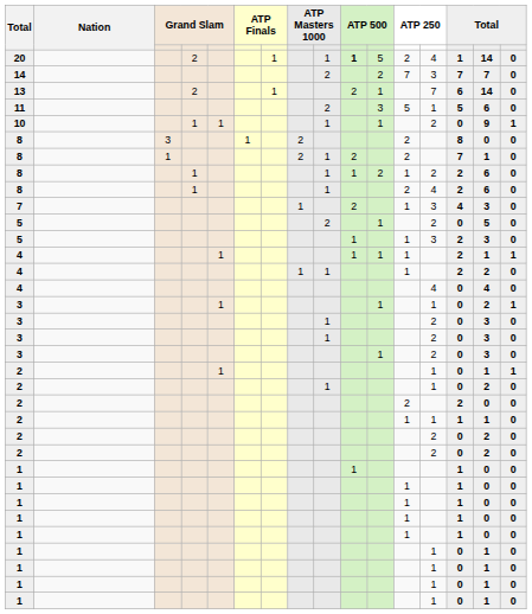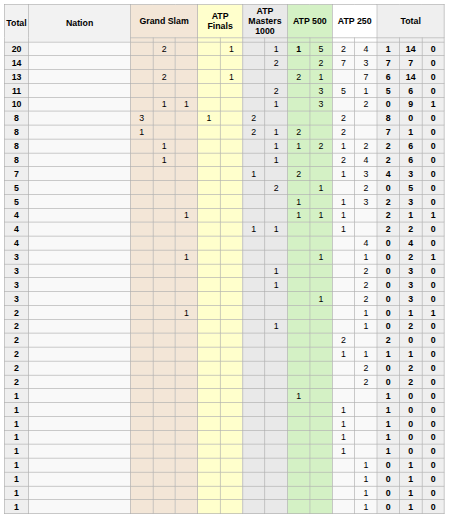10 | column 11: 1 -> 3
